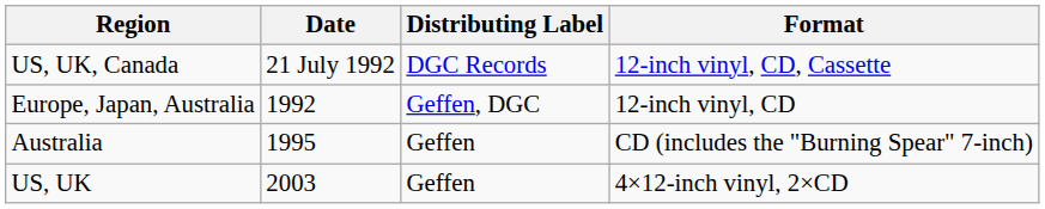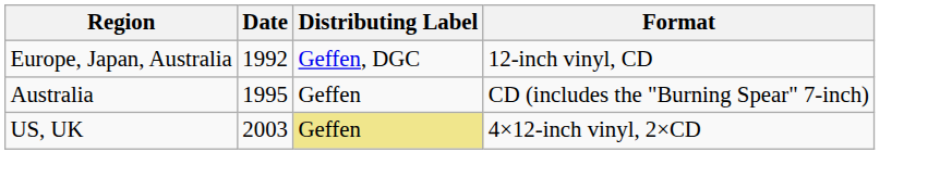- row: US, UK, Canada | 21 July 1992 | DGC Records | 12-inch vinyl, CD, Cassette
US, UK | Distributing Label: no background -> khaki background
